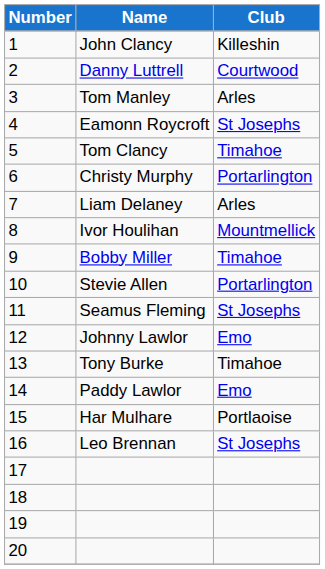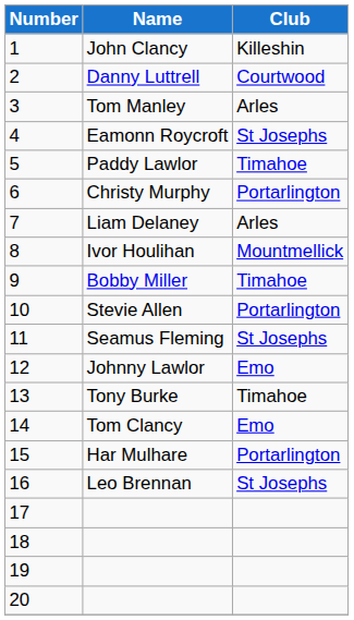5 | Name: Tom Clancy -> Paddy Lawlor
14 | Name: Paddy Lawlor -> Tom Clancy
15 | Club: Portlaoise -> Portarlington
